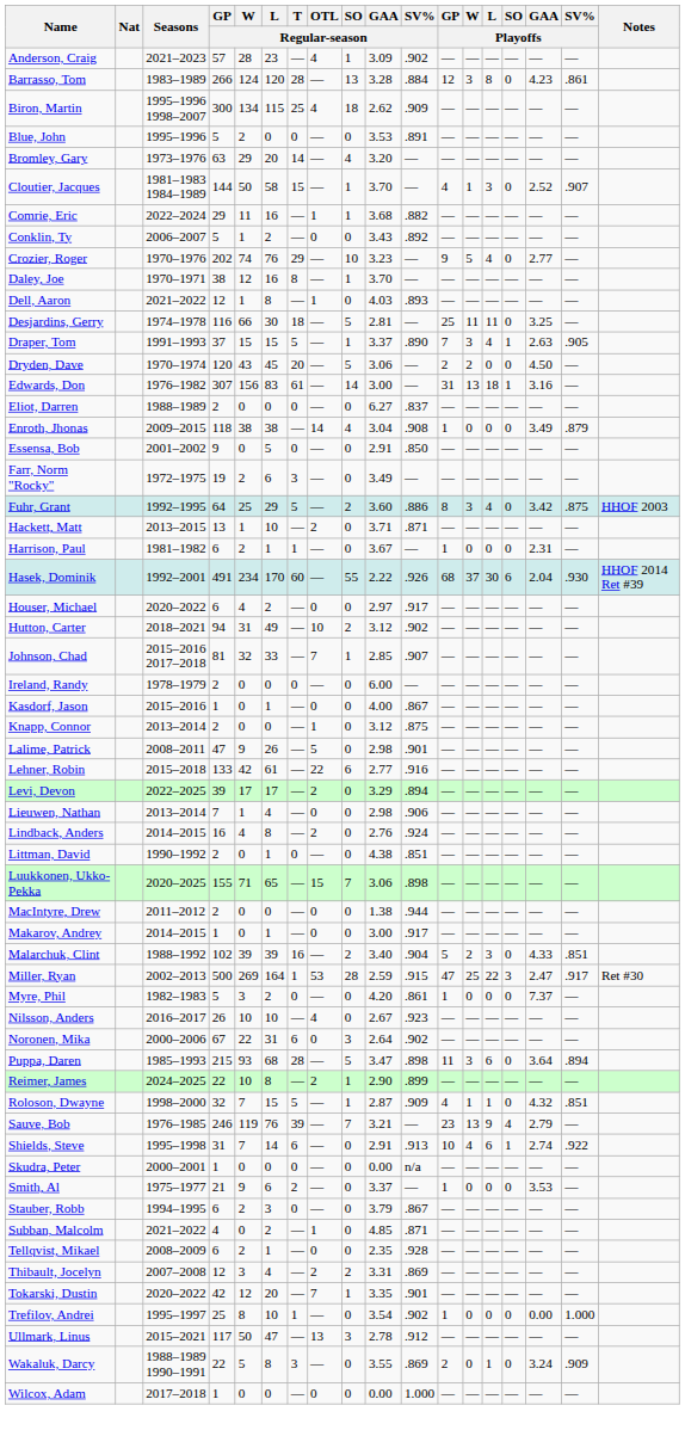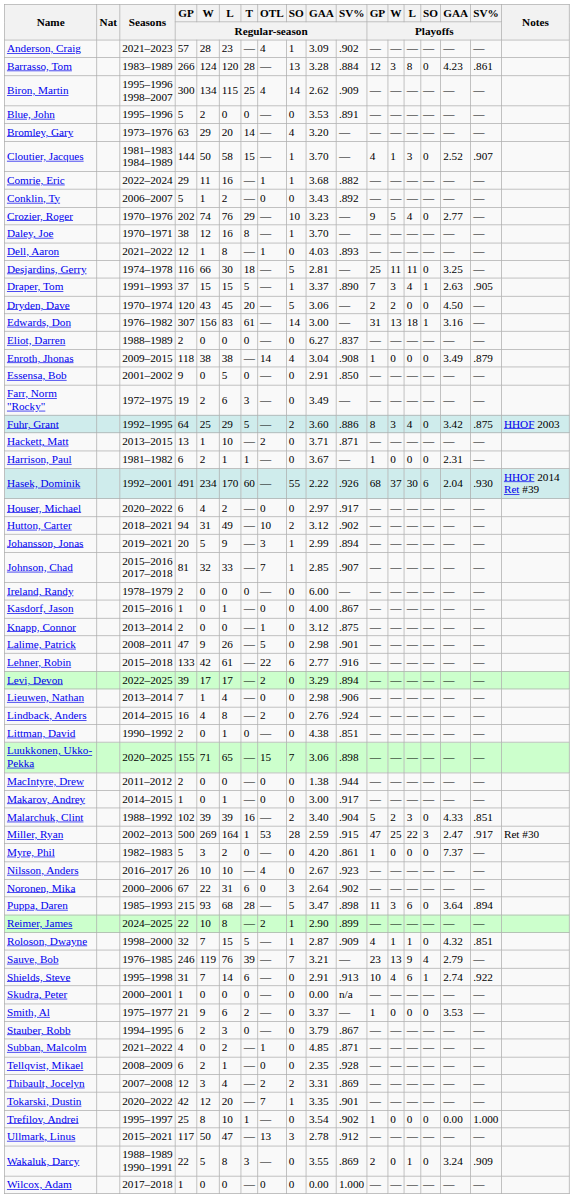Biron, Martin | SO / Regular-season: 18 -> 14
+ row: Johansson, Jonas | 2019–2021 | 20 | 5 | 9 | — | 3 | 1 | 2.99 | .894 | — | — | — | — | — | —
